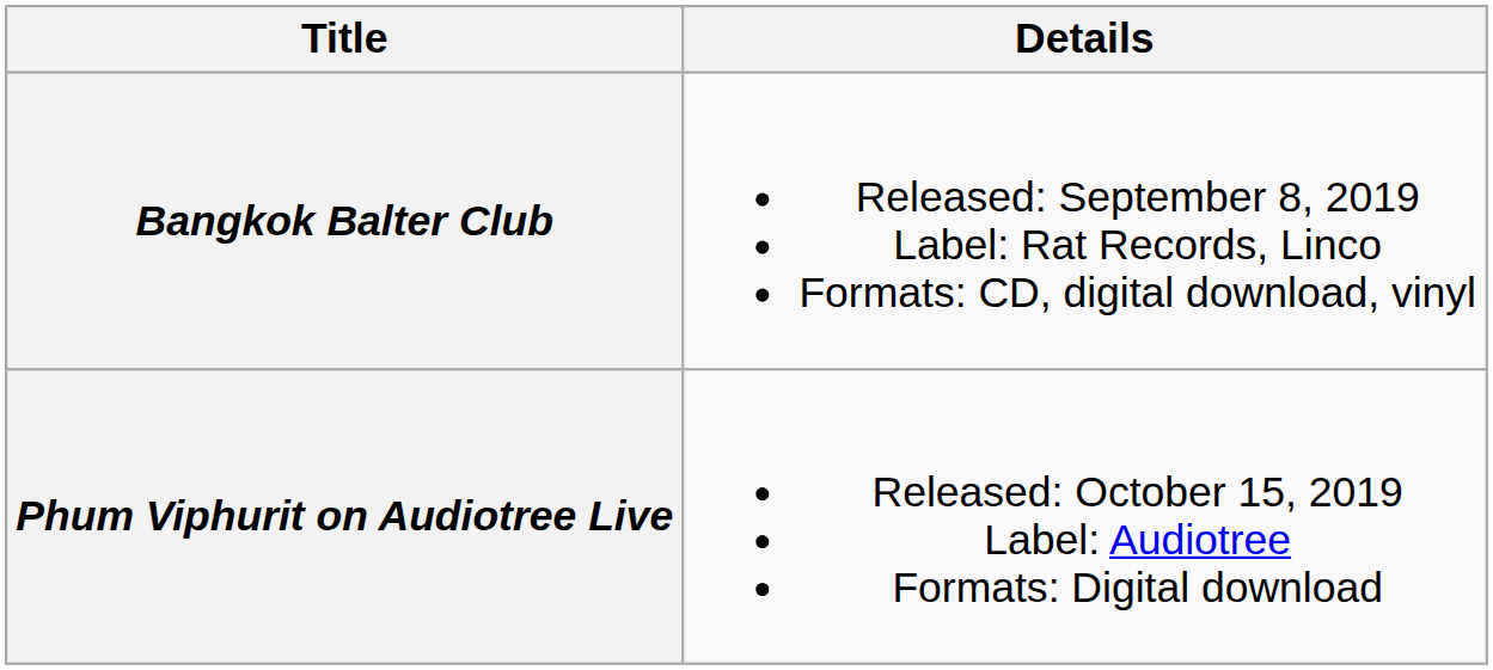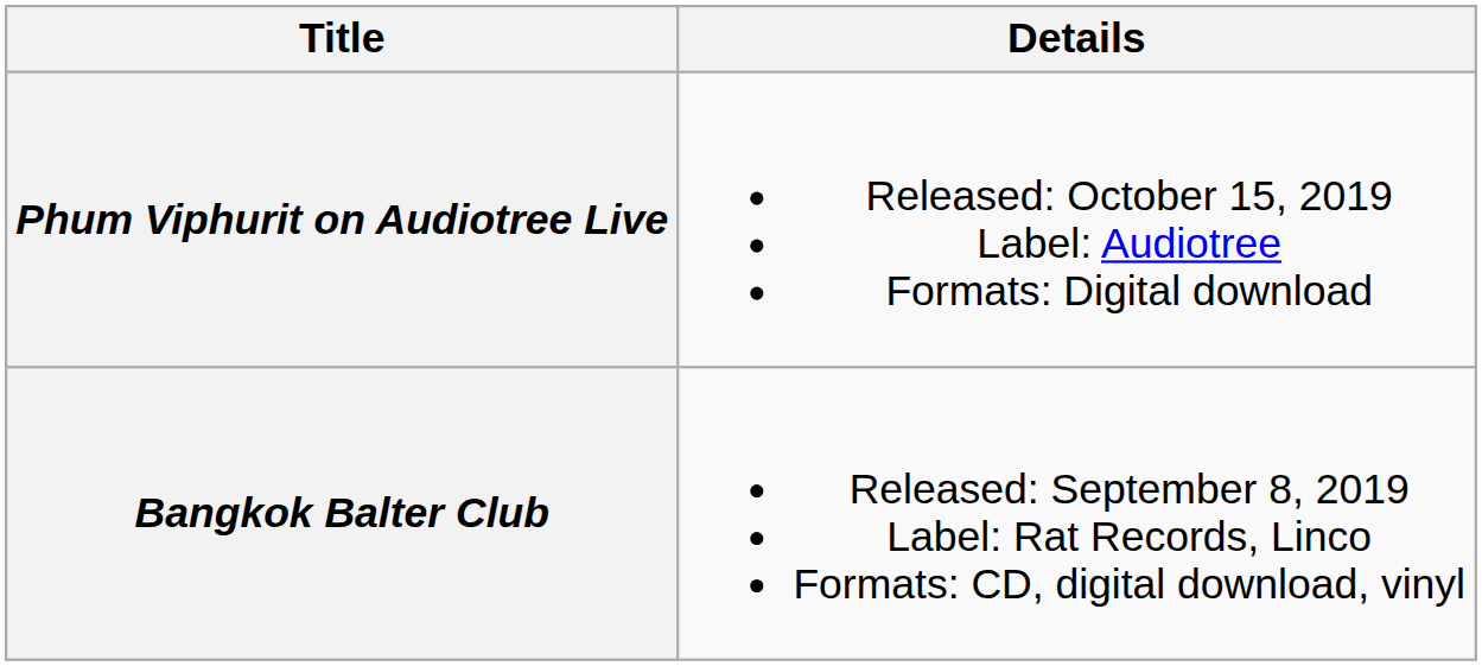rows swapped: Bangkok Balter Club <-> Phum Viphurit on Audiotree Live
